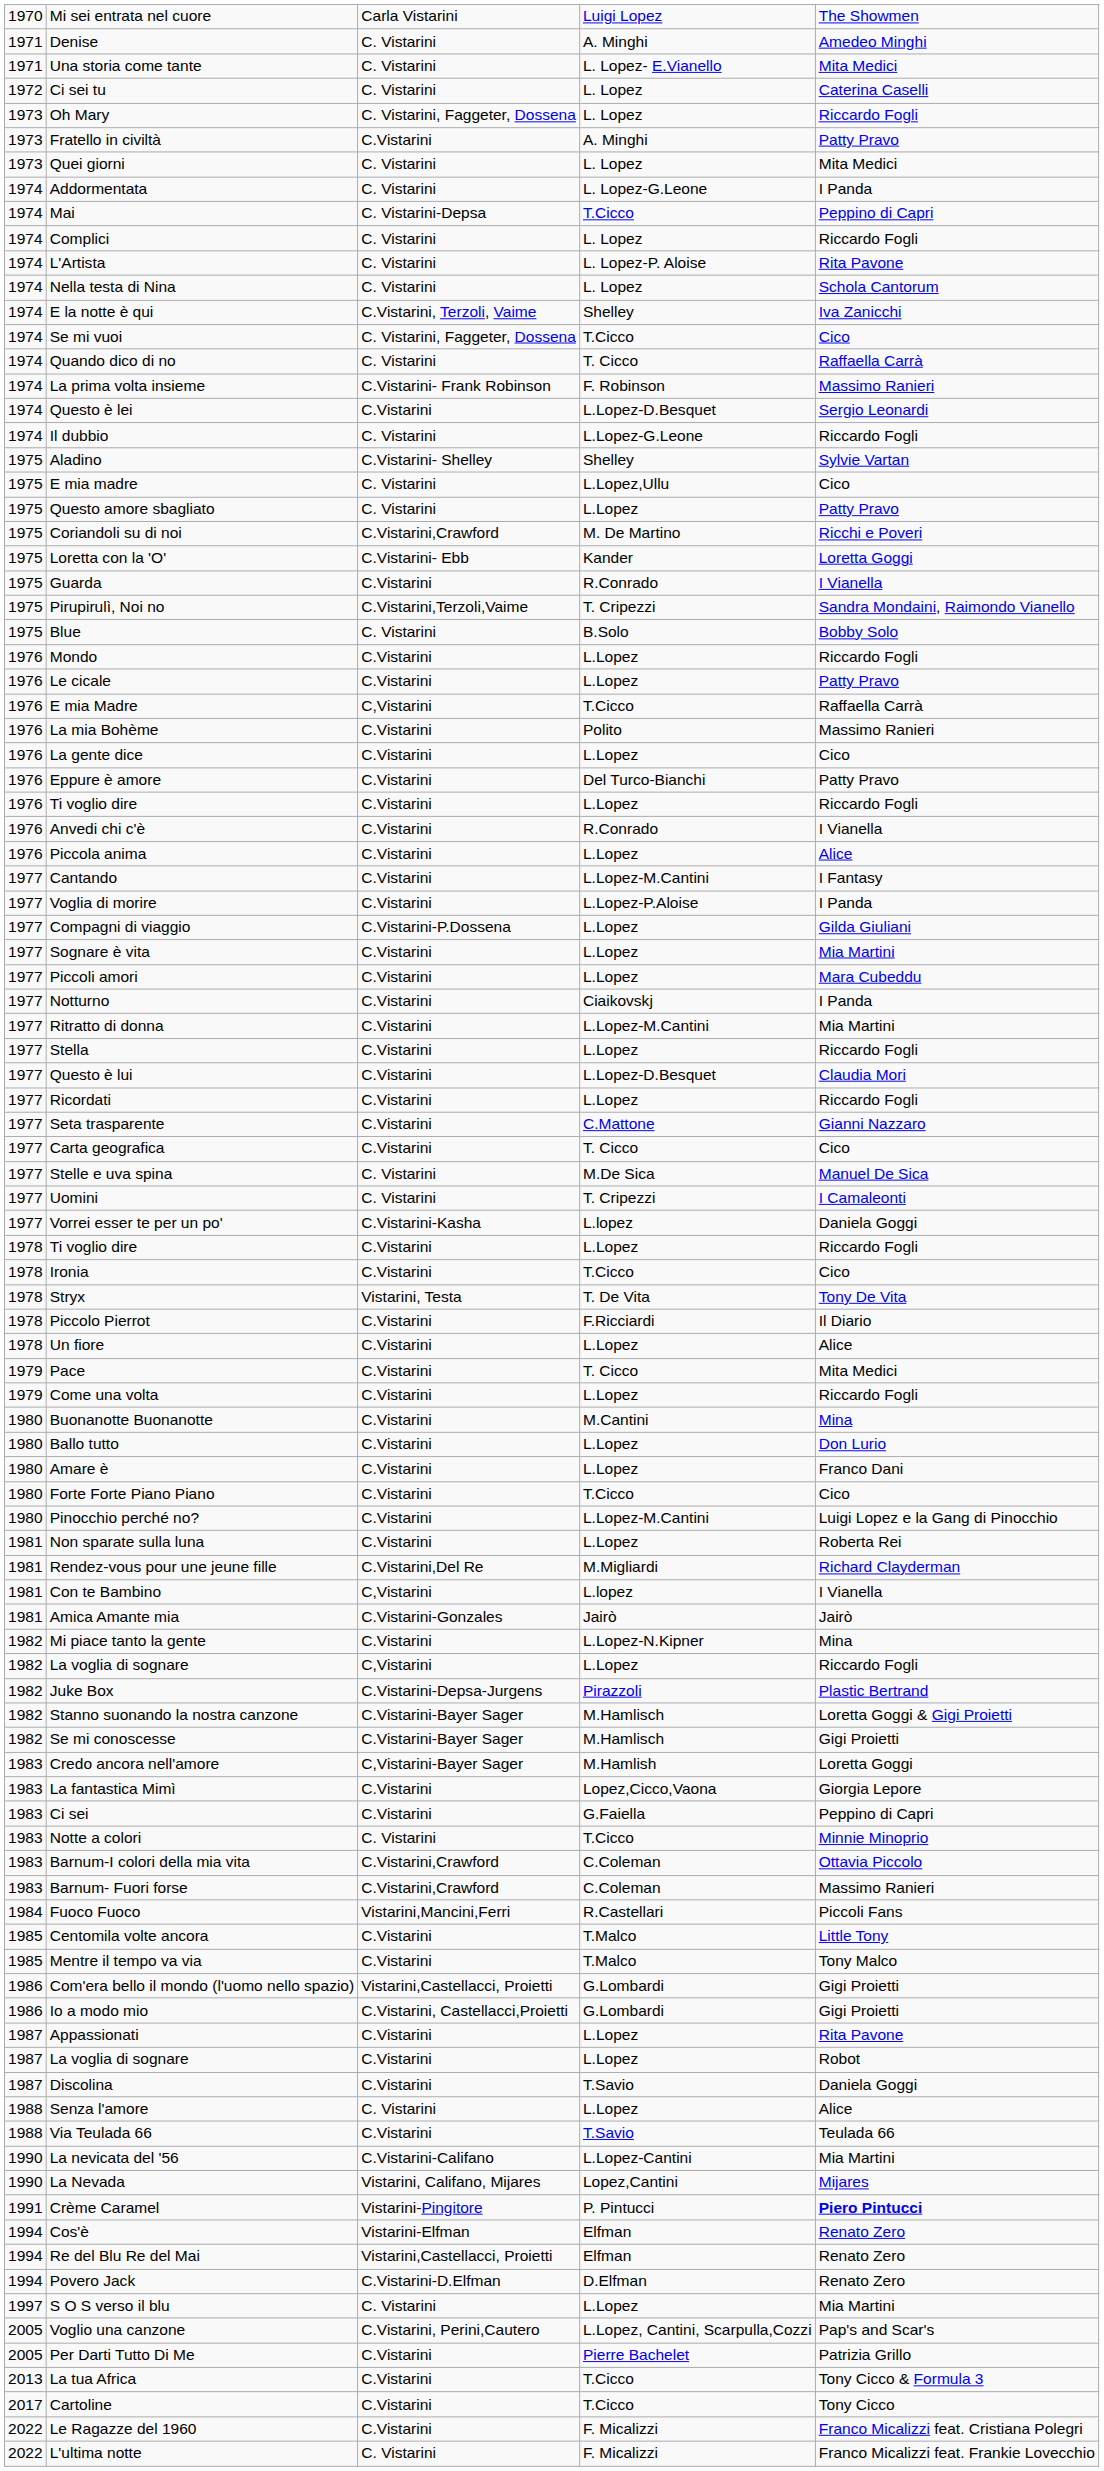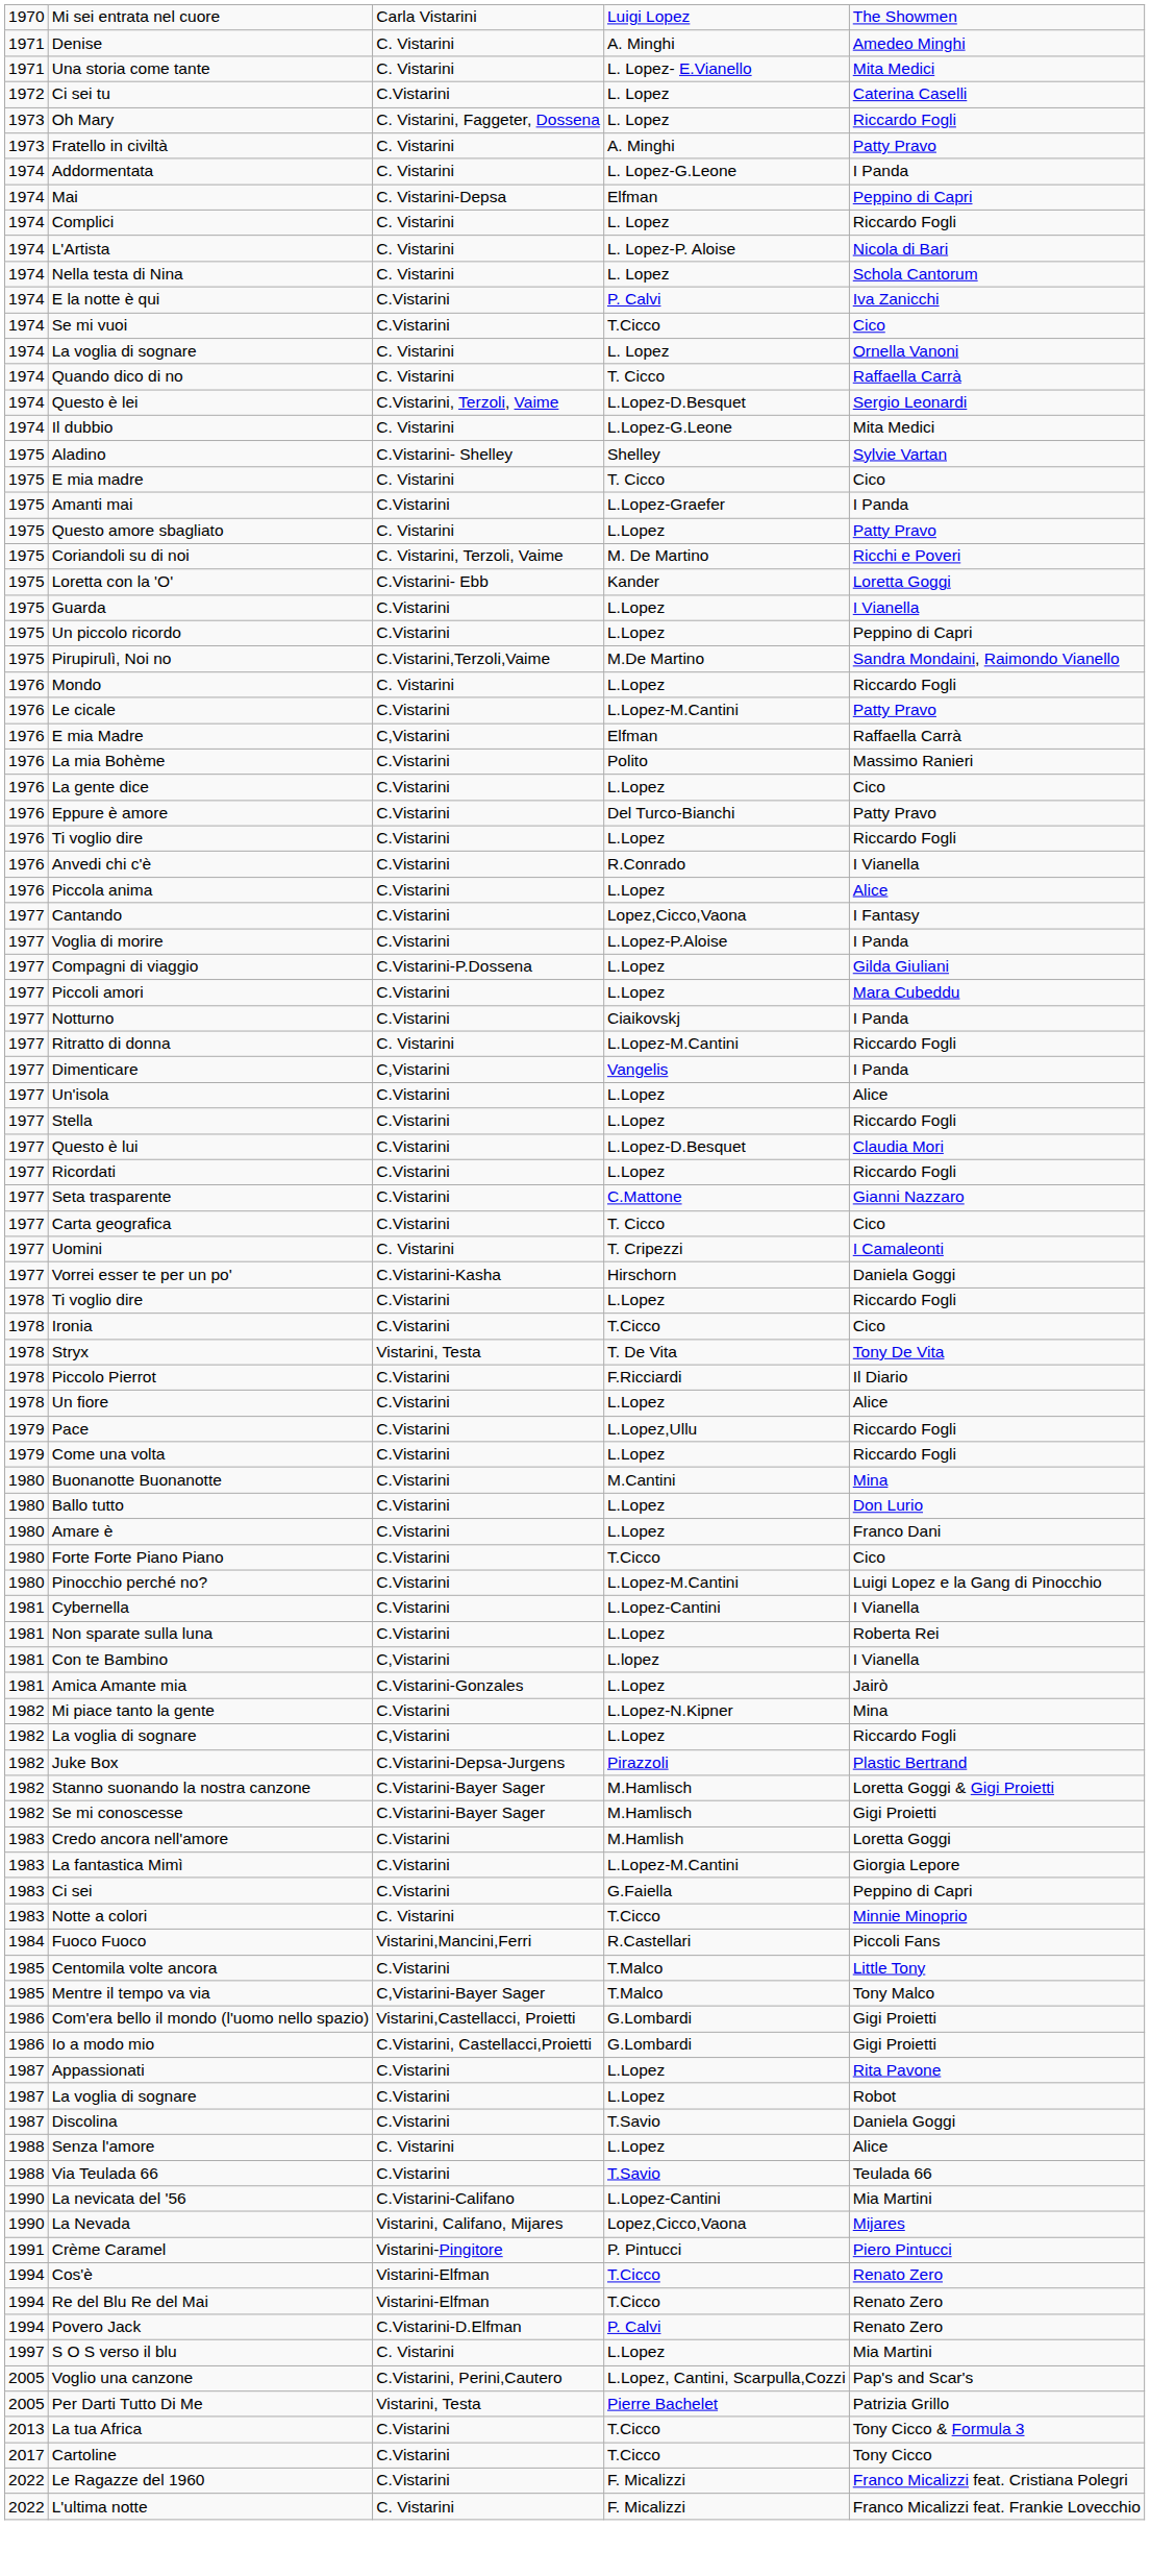Ci sei tu | column 3: C. Vistarini -> C.Vistarini
Fratello in civiltà | column 3: C.Vistarini -> C. Vistarini
- row: 1973 | Quei giorni | C. Vistarini | L. Lopez | Mita Medici
Mai | column 4: T.Cicco -> Elfman
L'Artista | column 5: Rita Pavone -> Nicola di Bari
E la notte è qui | column 3: C.Vistarini, Terzoli, Vaime -> C.Vistarini
E la notte è qui | column 4: Shelley -> P. Calvi
Se mi vuoi | column 3: C. Vistarini, Faggeter, Dossena -> C.Vistarini
+ row: 1974 | La voglia di sognare | C. Vistarini | L. Lopez | Ornella Vanoni
- row: 1974 | La prima volta insieme | C.Vistarini- Frank Robinson | F. Robinson | Massimo Ranieri
Questo è lei | column 3: C.Vistarini -> C.Vistarini, Terzoli, Vaime
Il dubbio | column 5: Riccardo Fogli -> Mita Medici
E mia madre | column 4: L.Lopez,Ullu -> T. Cicco
+ row: 1975 | Amanti mai | C.Vistarini | L.Lopez-Graefer | I Panda
Coriandoli su di noi | column 3: C.Vistarini,Crawford -> C. Vistarini, Terzoli, Vaime
Guarda | column 4: R.Conrado -> L.Lopez
+ row: 1975 | Un piccolo ricordo | C.Vistarini | L.Lopez | Peppino di Capri
Pirupirulì, Noi no | column 4: T. Cripezzi -> M.De Martino
- row: 1975 | Blue | C. Vistarini | B.Solo | Bobby Solo
Mondo | column 3: C.Vistarini -> C. Vistarini
Le cicale | column 4: L.Lopez -> L.Lopez-M.Cantini
E mia Madre | column 4: T.Cicco -> Elfman
Cantando | column 4: L.Lopez-M.Cantini -> Lopez,Cicco,Vaona
- row: 1977 | Sognare è vita | C.Vistarini | L.Lopez | Mia Martini
Ritratto di donna | column 3: C.Vistarini -> C. Vistarini
Ritratto di donna | column 5: Mia Martini -> Riccardo Fogli
+ row: 1977 | Dimenticare | C,Vistarini | Vangelis | I Panda
+ row: 1977 | Un'isola | C.Vistarini | L.Lopez | Alice
- row: 1977 | Stelle e uva spina | C. Vistarini | M.De Sica | Manuel De Sica
Vorrei esser te per un po' | column 4: L.lopez -> Hirschorn
Pace | column 4: T. Cicco -> L.Lopez,Ullu
Pace | column 5: Mita Medici -> Riccardo Fogli
+ row: 1981 | Cybernella | C.Vistarini | L.Lopez-Cantini | I Vianella
- row: 1981 | Rendez-vous pour une jeune fille | C.Vistarini,Del Re | M.Migliardi | Richard Clayderman
Amica Amante mia | column 4: Jairò -> L.Lopez
Credo ancora nell'amore | column 3: C,Vistarini-Bayer Sager -> C.Vistarini
La fantastica Mimì | column 4: Lopez,Cicco,Vaona -> L.Lopez-M.Cantini
- row: 1983 | Barnum-I colori della mia vita | C.Vistarini,Crawford | C.Coleman | Ottavia Piccolo
- row: 1983 | Barnum- Fuori forse | C.Vistarini,Crawford | C.Coleman | Massimo Ranieri
Mentre il tempo va via | column 3: C.Vistarini -> C,Vistarini-Bayer Sager
La Nevada | column 4: Lopez,Cantini -> Lopez,Cicco,Vaona
Crème Caramel | column 5: bold -> normal
Cos'è | column 4: Elfman -> T.Cicco
Re del Blu Re del Mai | column 3: Vistarini,Castellacci, Proietti -> Vistarini-Elfman
Re del Blu Re del Mai | column 4: Elfman -> T.Cicco
Povero Jack | column 4: D.Elfman -> P. Calvi
Per Darti Tutto Di Me | column 3: C.Vistarini -> Vistarini, Testa
